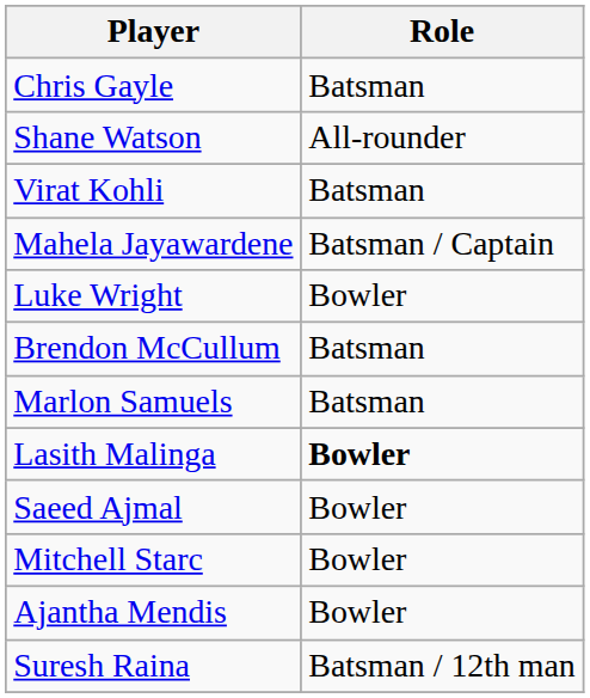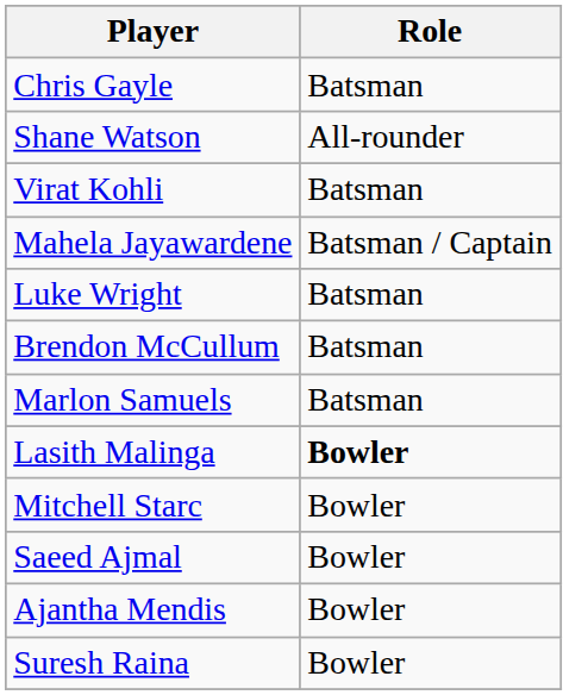Luke Wright | Role: Bowler -> Batsman
rows swapped: Mitchell Starc <-> Saeed Ajmal
Suresh Raina | Role: Batsman / 12th man -> Bowler
